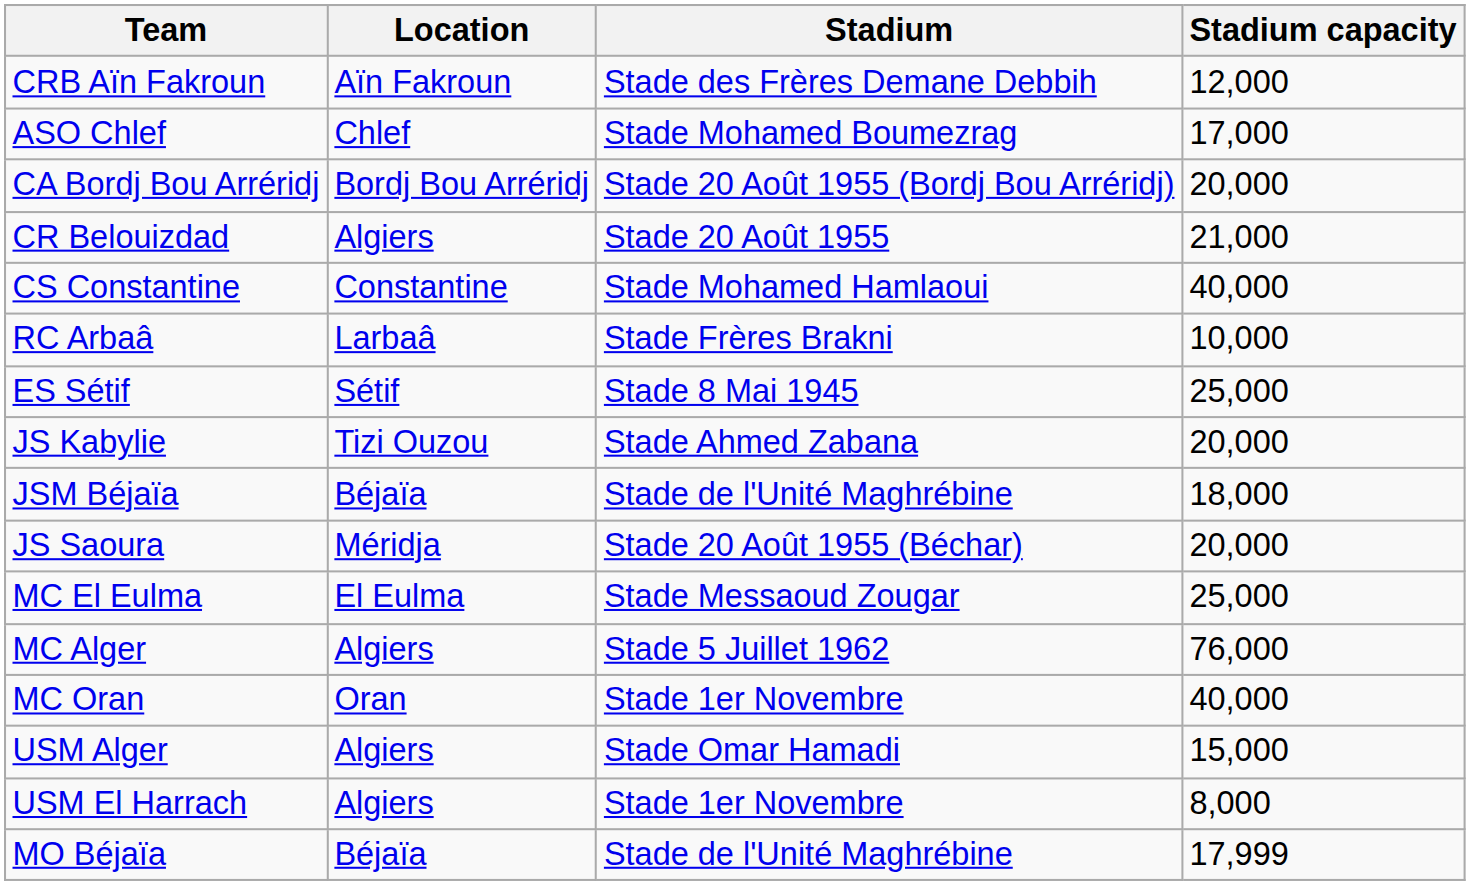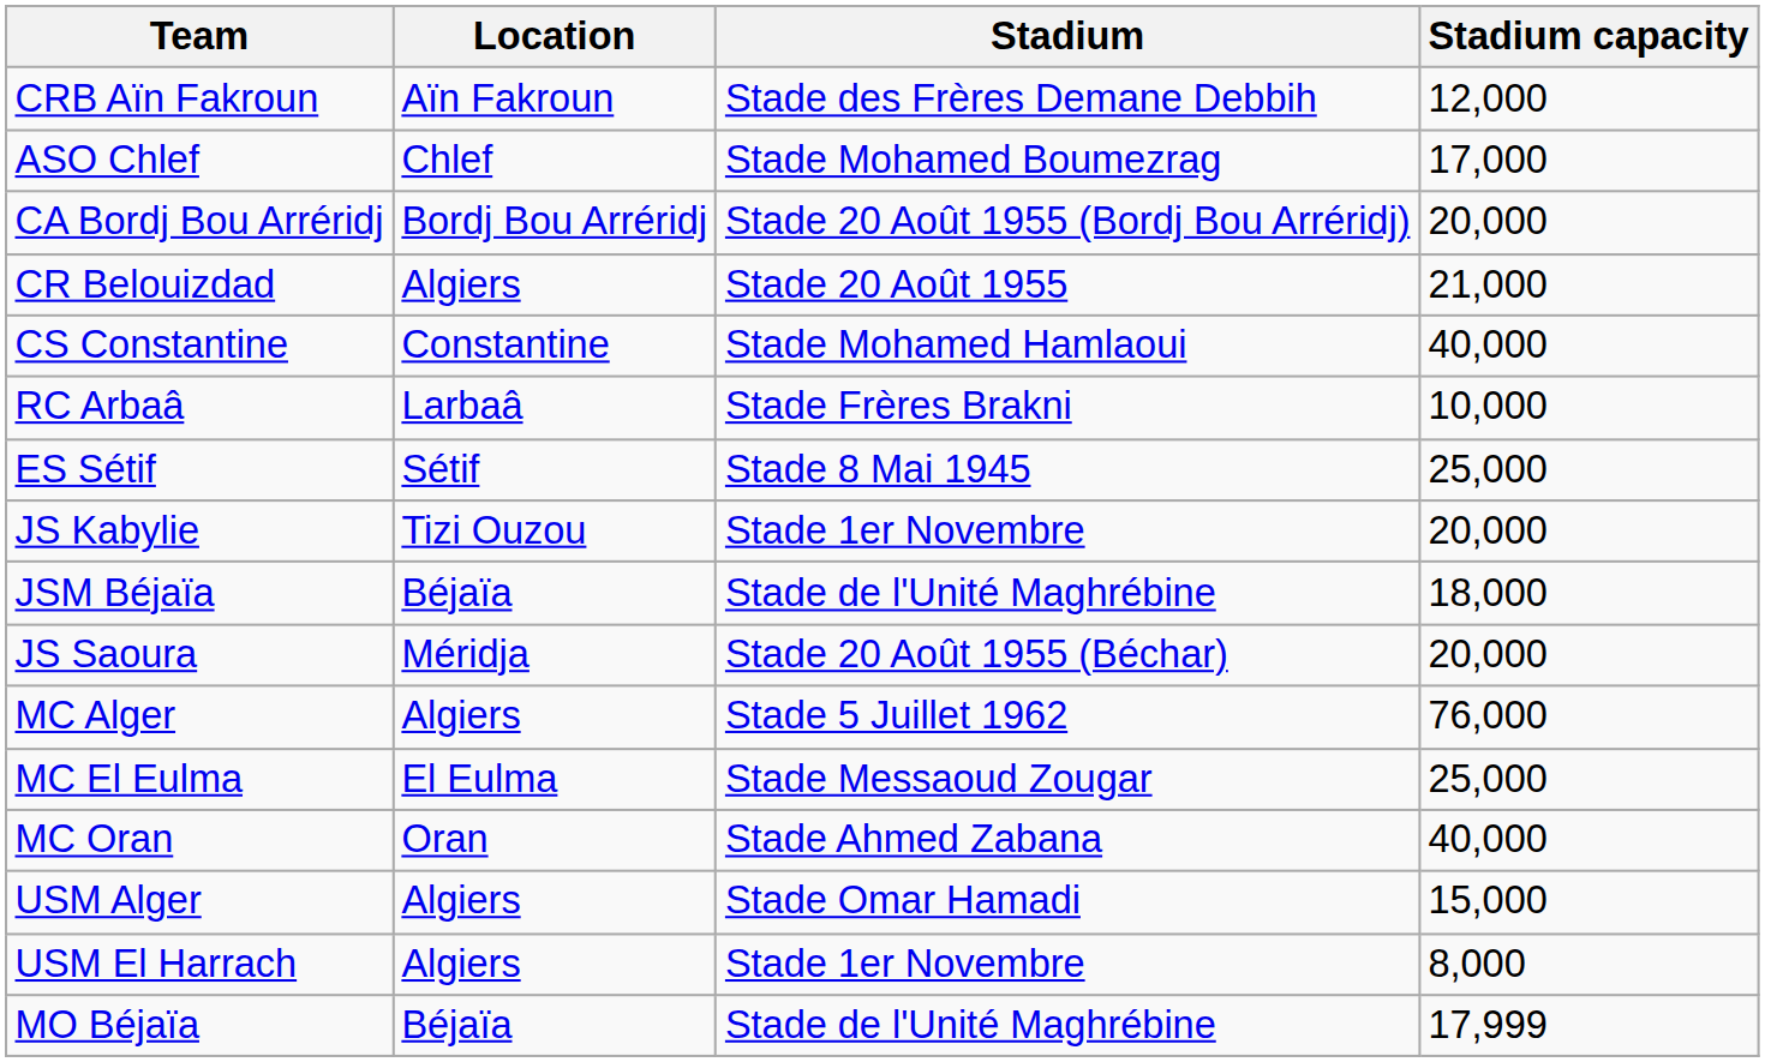JS Kabylie | Stadium: Stade Ahmed Zabana -> Stade 1er Novembre
rows swapped: MC Alger <-> MC El Eulma
MC Oran | Stadium: Stade 1er Novembre -> Stade Ahmed Zabana
